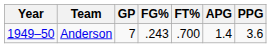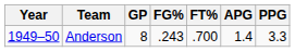Anderson | GP: 7 -> 8
Anderson | PPG: 3.6 -> 3.3
